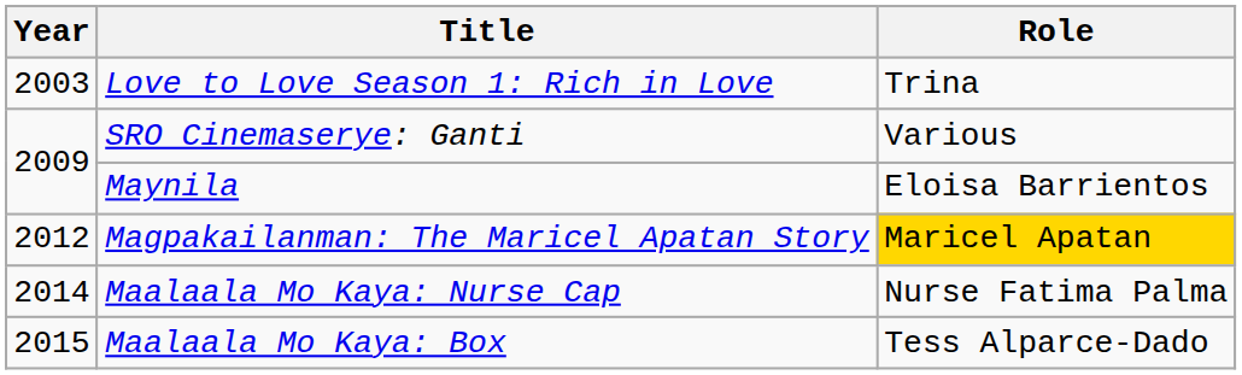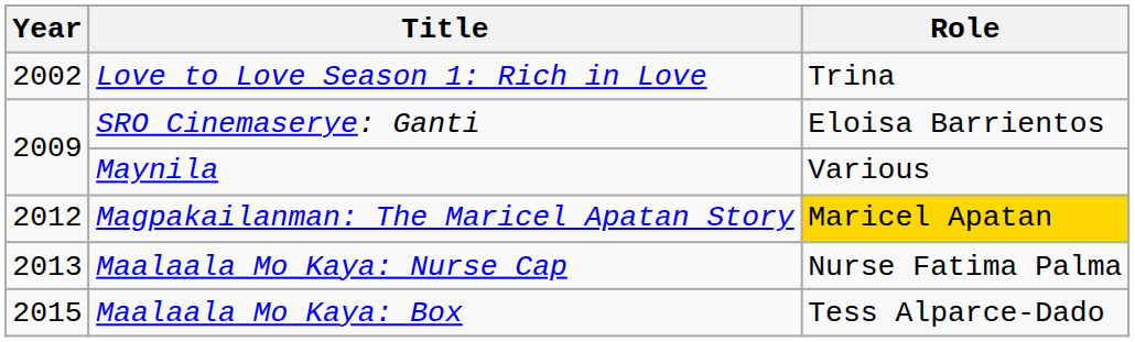Love to Love Season 1: Rich in Love | Year: 2003 -> 2002
SRO Cinemaserye: Ganti | Role: Various -> Eloisa Barrientos
Maynila | Role: Eloisa Barrientos -> Various
Maalaala Mo Kaya: Nurse Cap | Year: 2014 -> 2013
